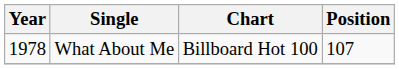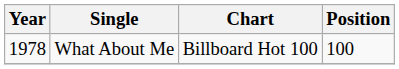What About Me | Position: 107 -> 100
